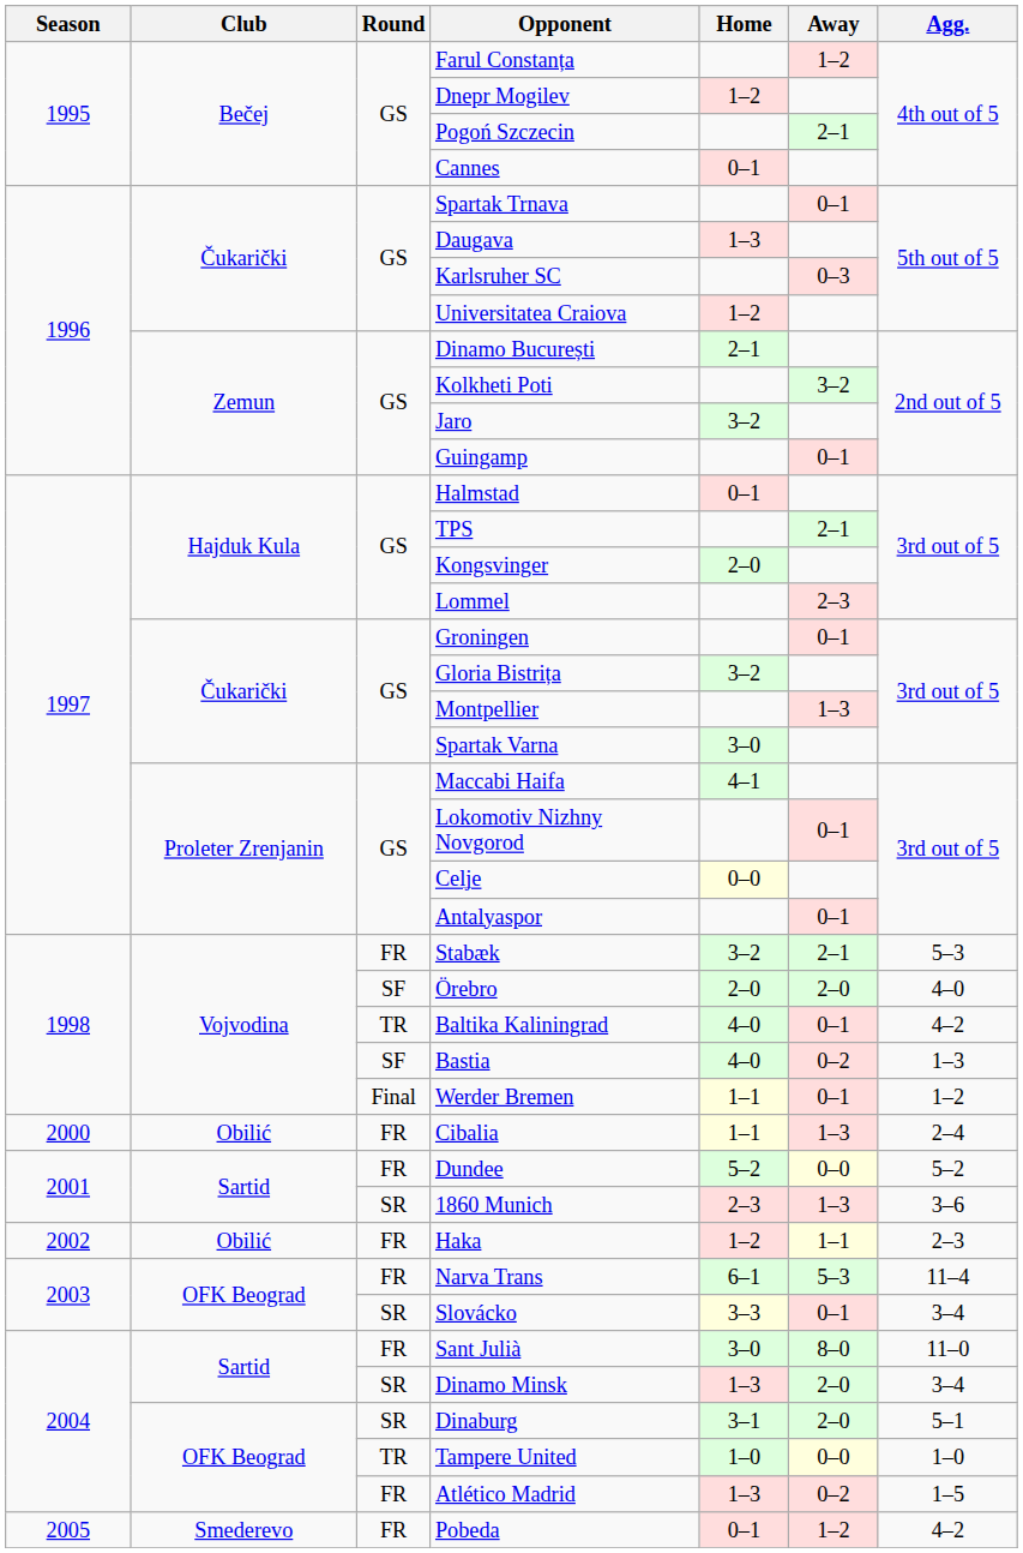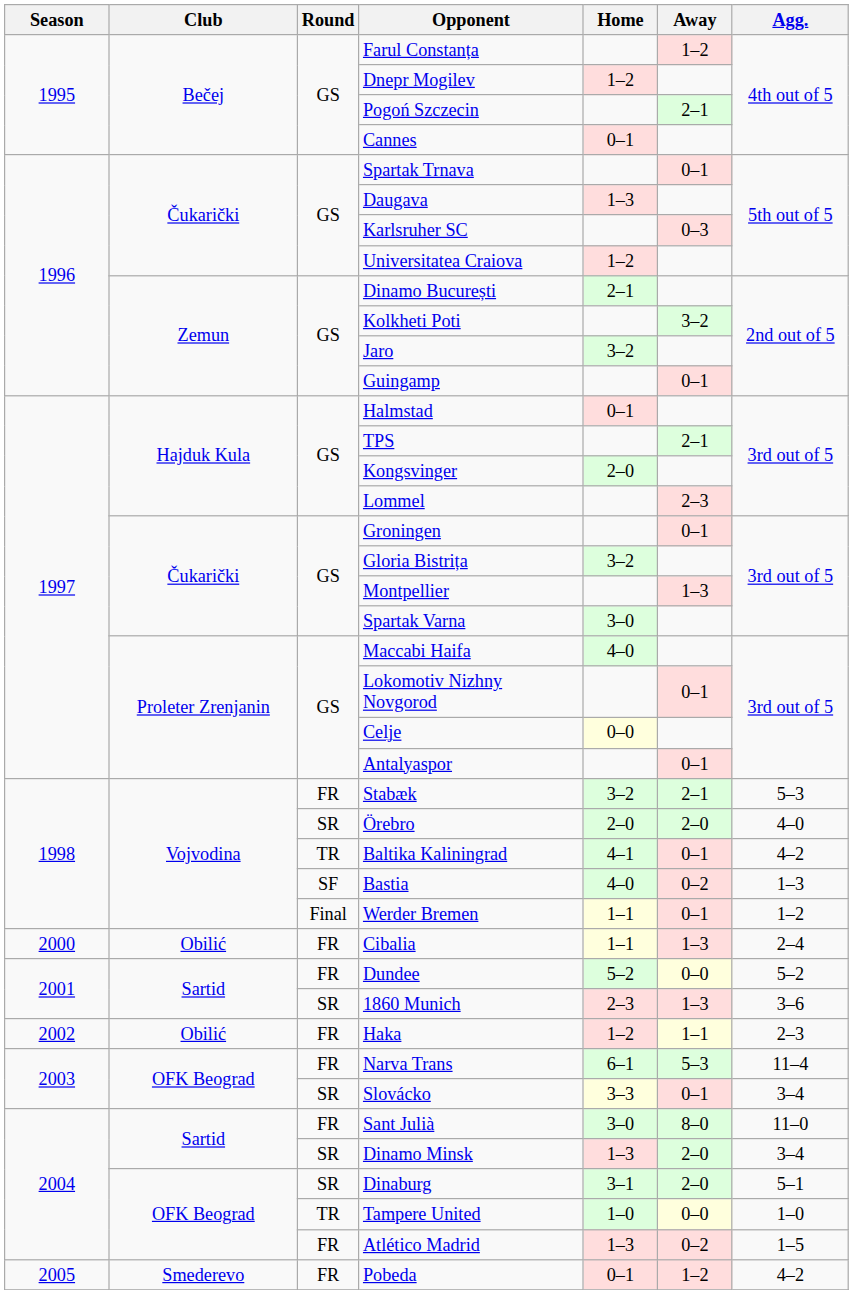Maccabi Haifa | Home: 4–1 -> 4–0
Örebro | Round: SF -> SR
Baltika Kaliningrad | Home: 4–0 -> 4–1
